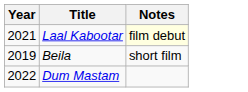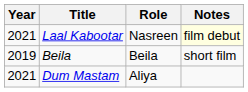+ column: Role | Nasreen | Beila | Aliya
Dum Mastam | Year: 2022 -> 2021
